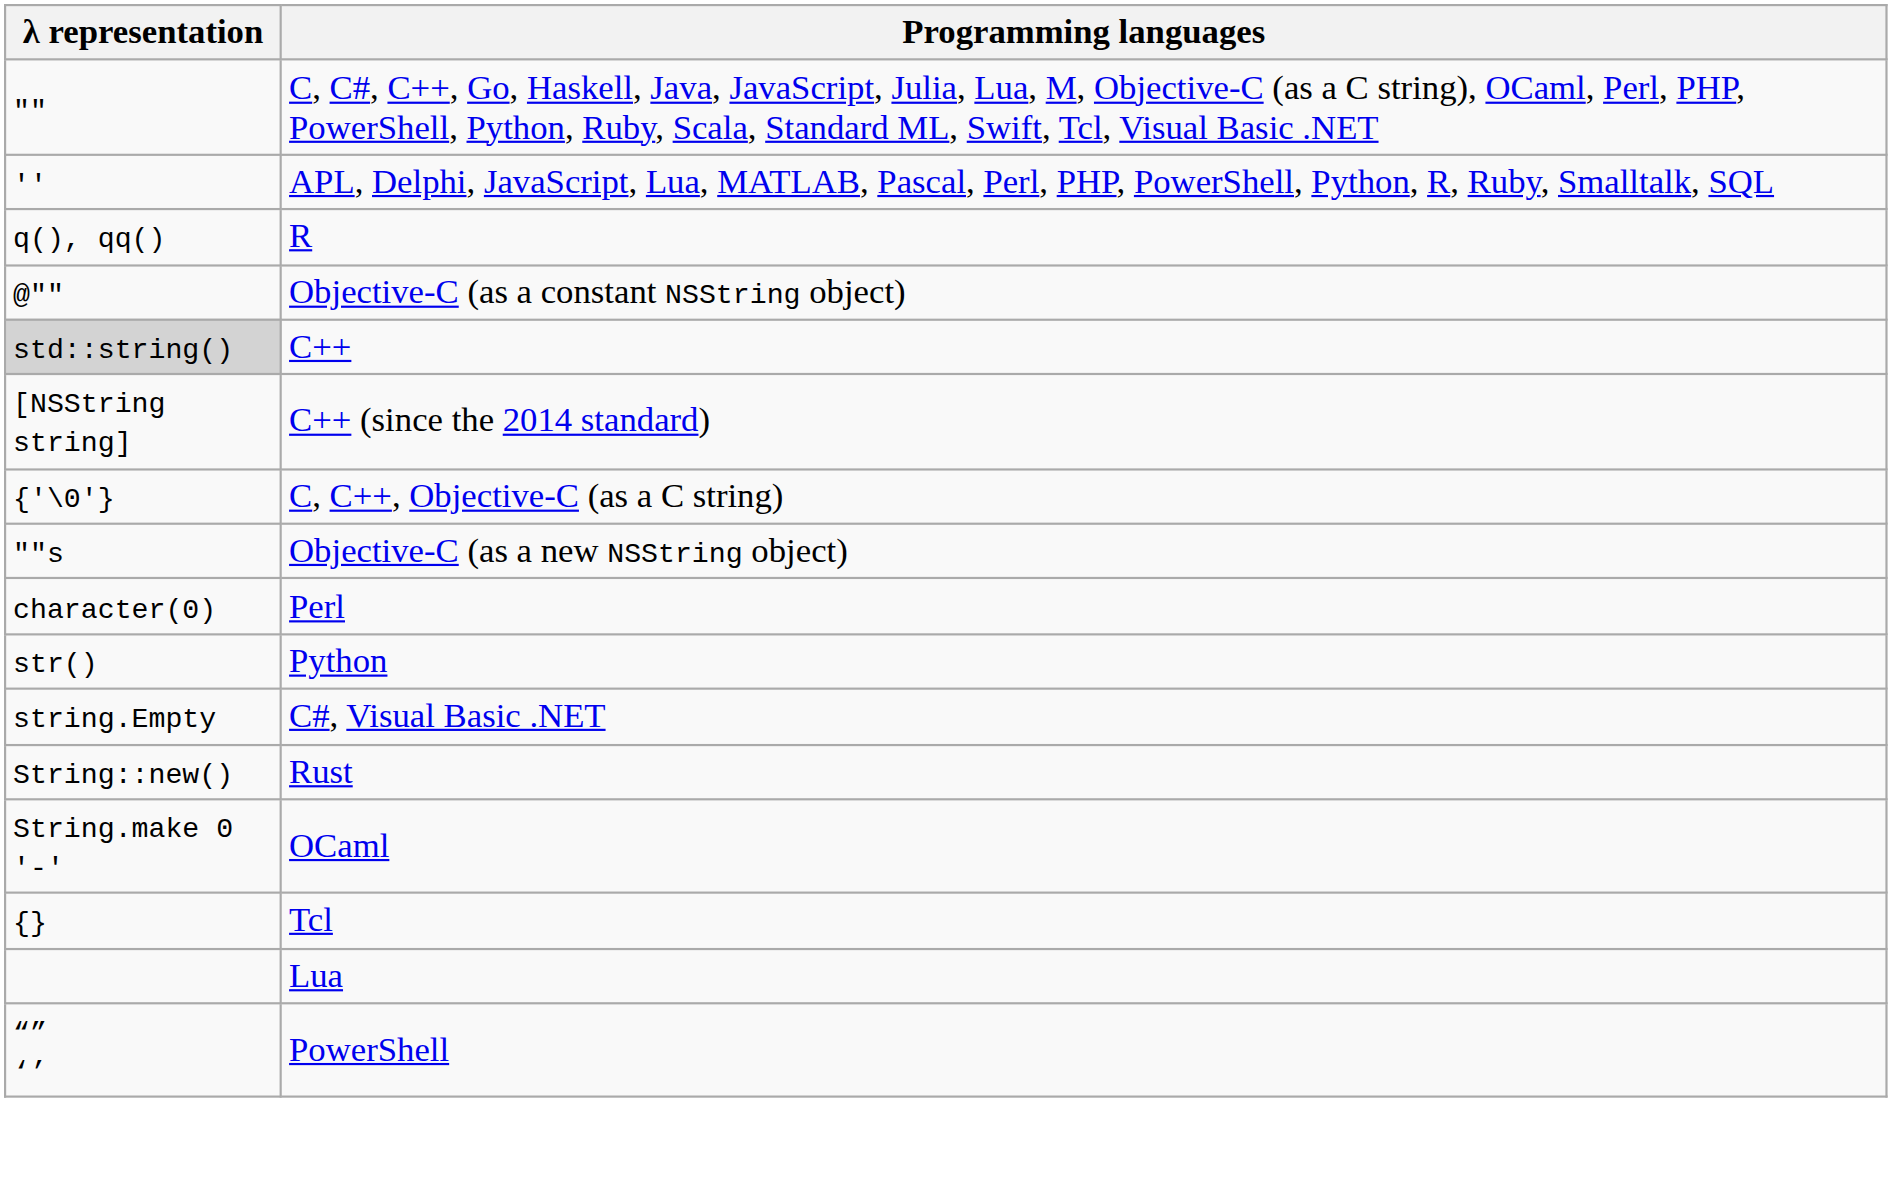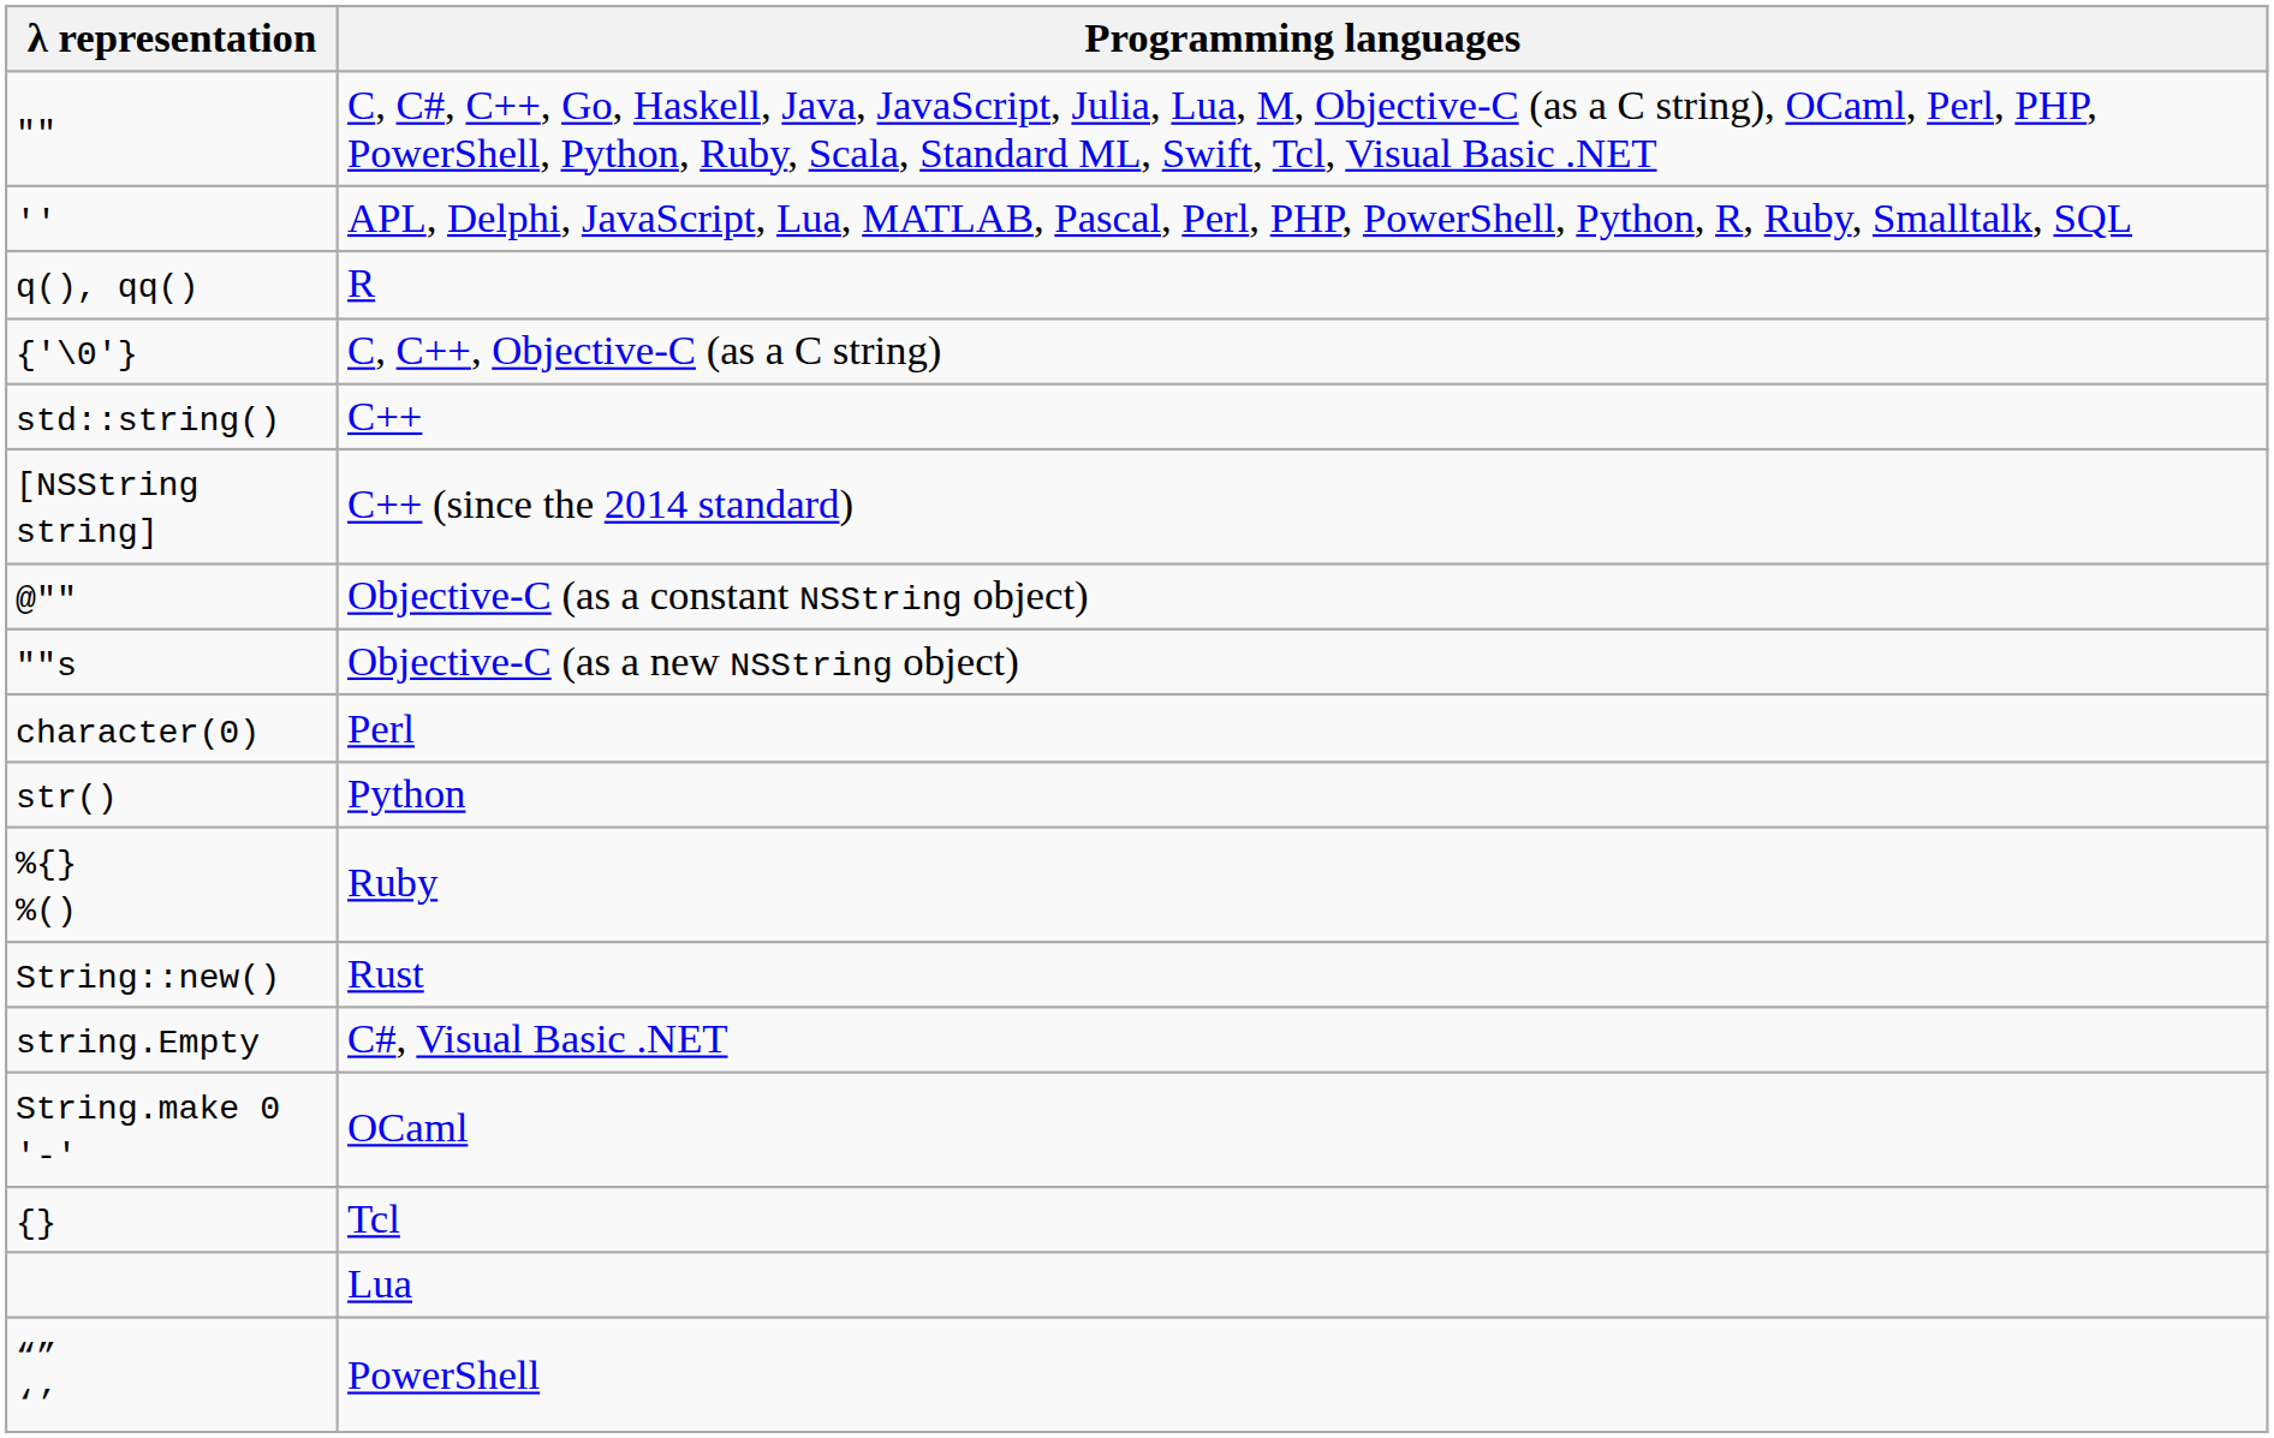rows swapped: C, C++, Objective-C (as a C string) <-> Objective-C (as a constant NSString object)
C++ | λ representation: lightgrey background -> no background
+ row: %{} %() | Ruby
rows swapped: Rust <-> C#, Visual Basic .NET
